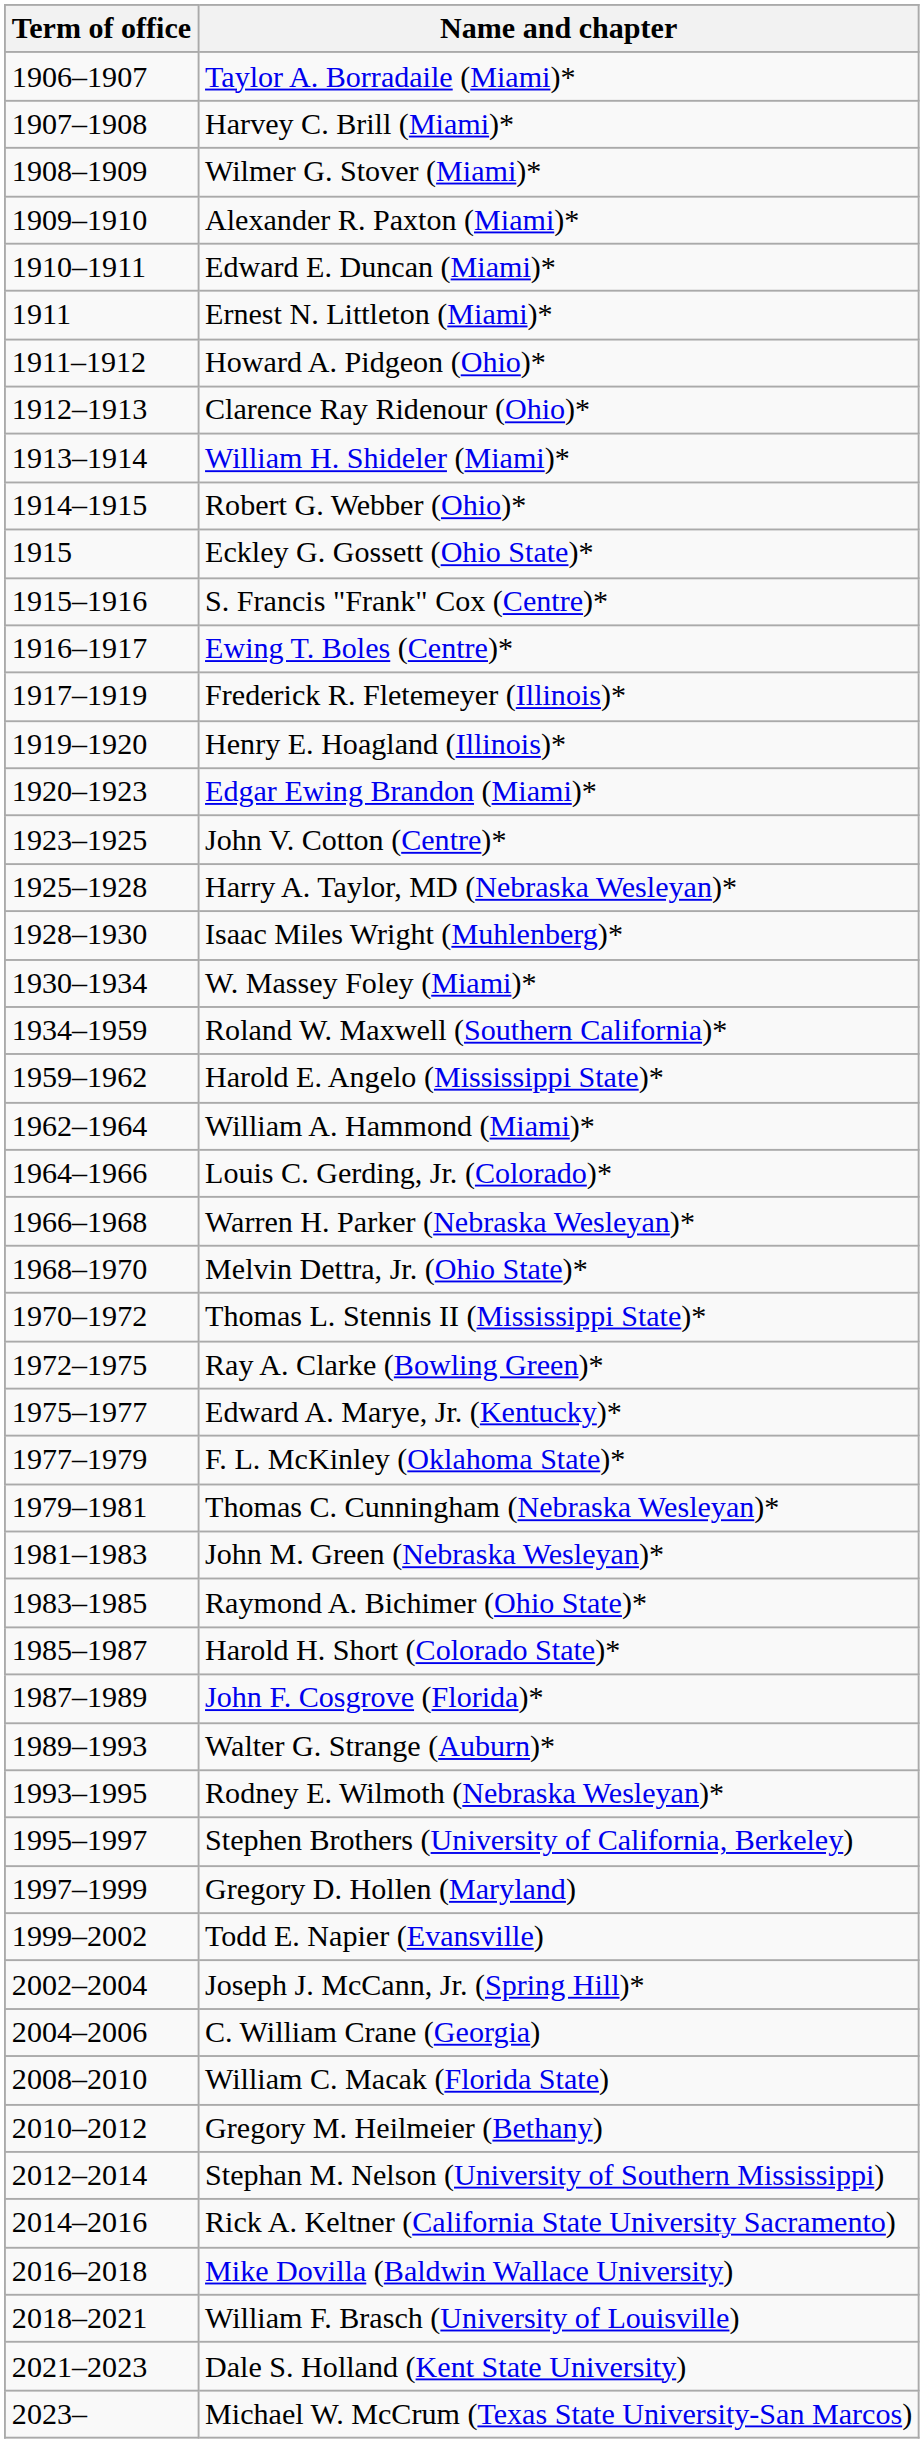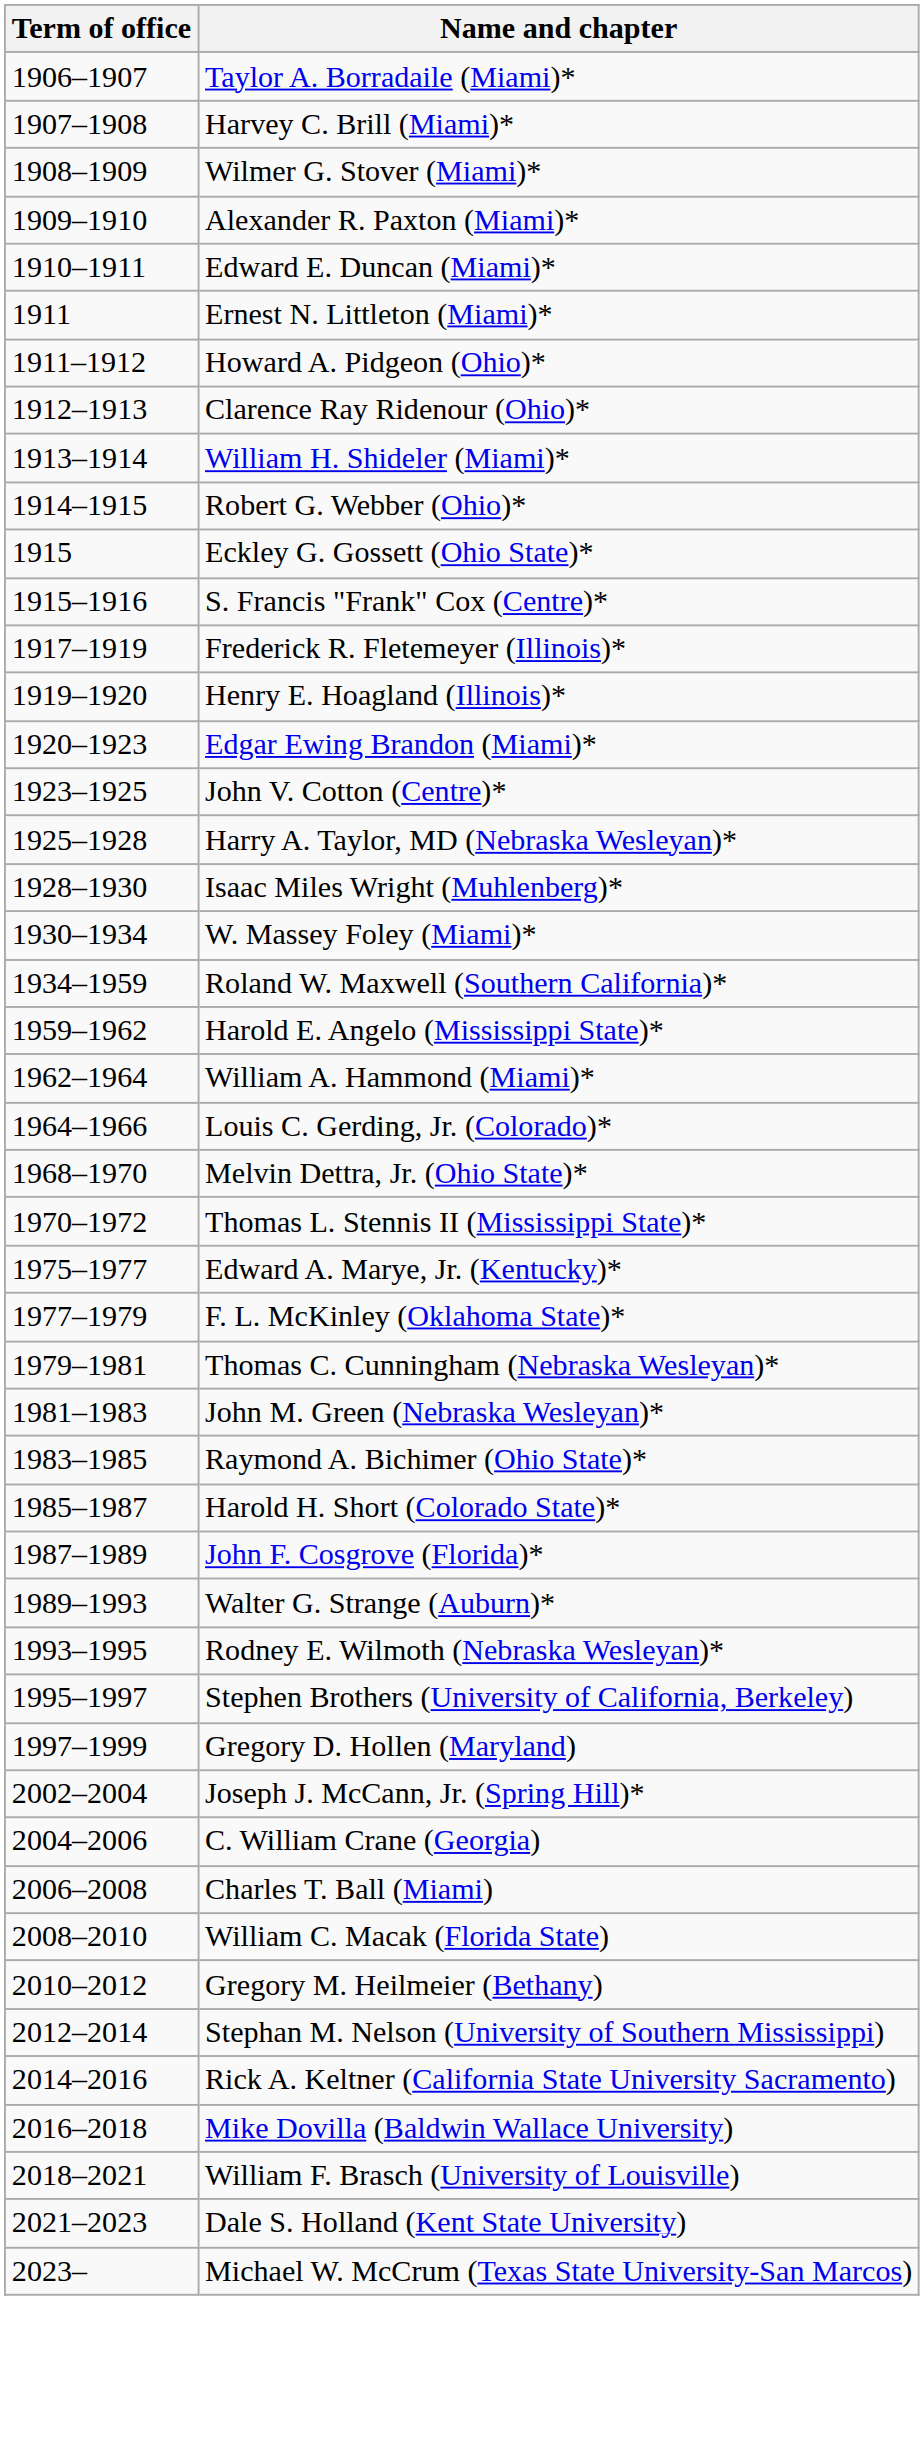- row: 1916–1917 | Ewing T. Boles (Centre)*
- row: 1966–1968 | Warren H. Parker (Nebraska Wesleyan)*
- row: 1972–1975 | Ray A. Clarke (Bowling Green)*
- row: 1999–2002 | Todd E. Napier (Evansville)
+ row: 2006–2008 | Charles T. Ball (Miami)
